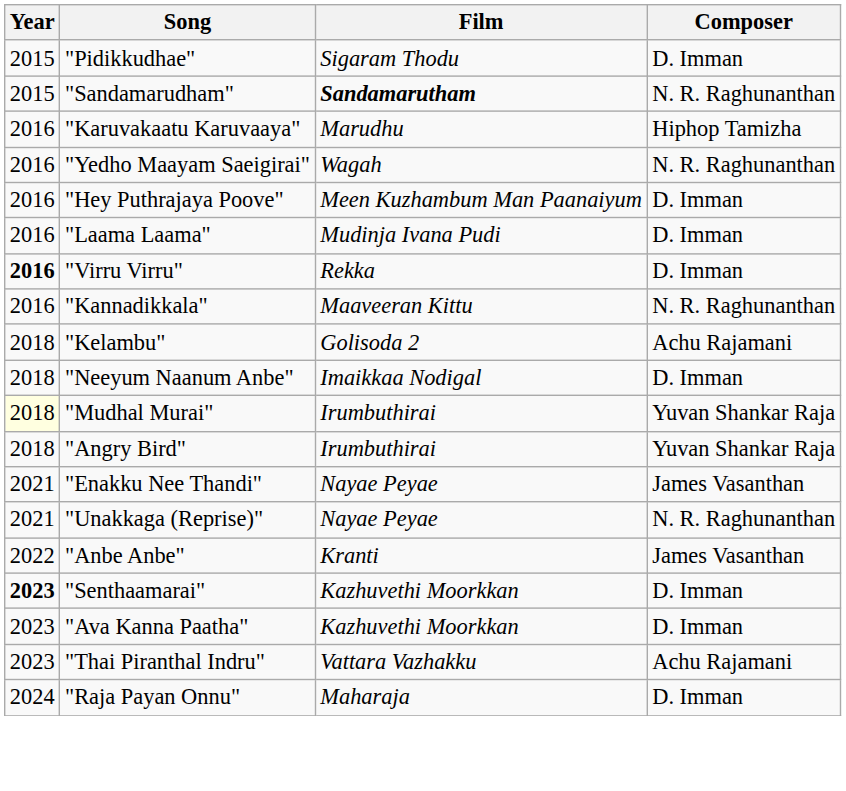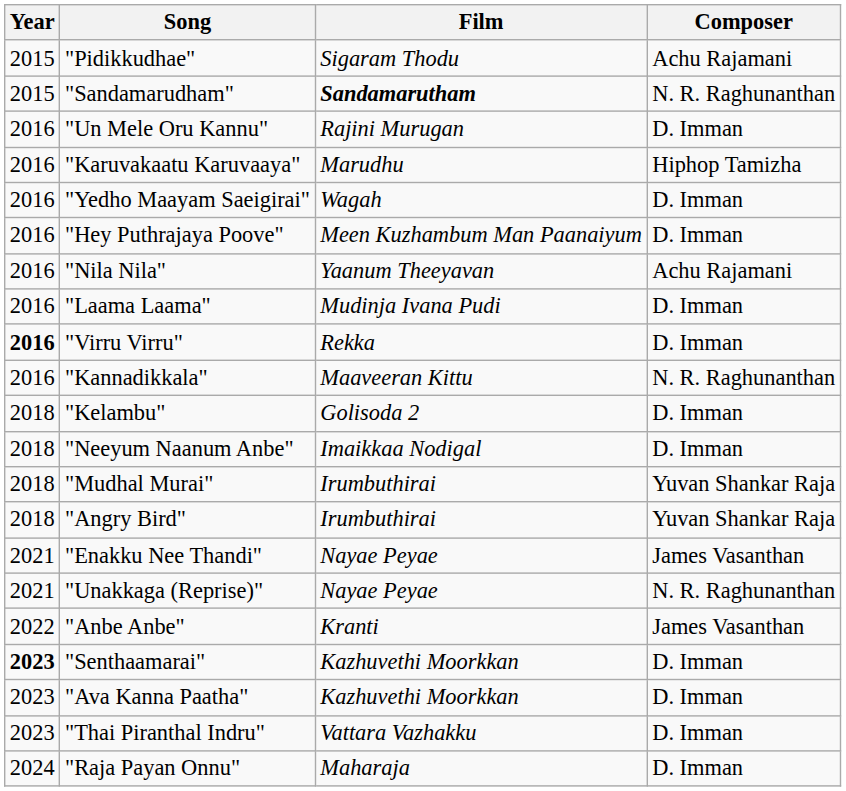"Pidikkudhae" | Composer: D. Imman -> Achu Rajamani
+ row: 2016 | "Un Mele Oru Kannu" | Rajini Murugan | D. Imman
"Yedho Maayam Saeigirai" | Composer: N. R. Raghunanthan -> D. Imman
+ row: 2016 | "Nila Nila" | Yaanum Theeyavan | Achu Rajamani
"Kelambu" | Composer: Achu Rajamani -> D. Imman
"Mudhal Murai" | Year: lightyellow background -> no background
"Thai Piranthal Indru" | Composer: Achu Rajamani -> D. Imman
